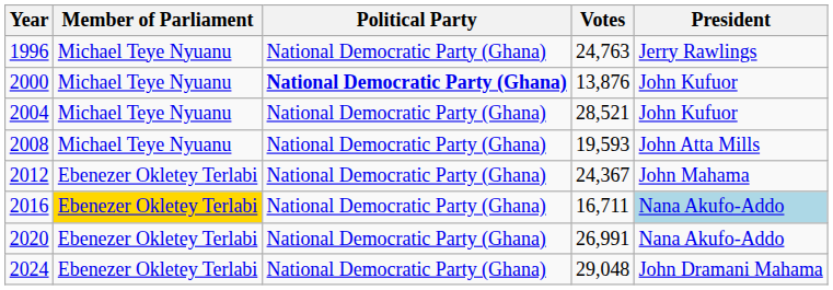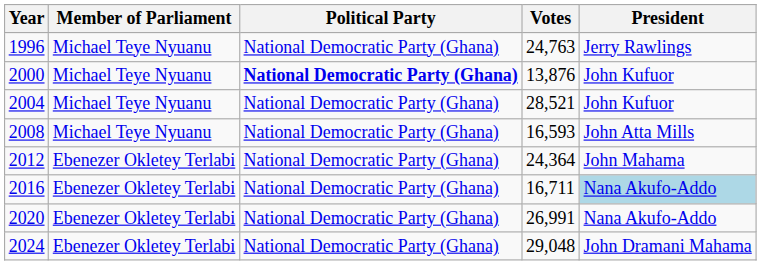2008 | Votes: 19,593 -> 16,593
2012 | Votes: 24,367 -> 24,364
2016 | Member of Parliament: gold background -> no background
